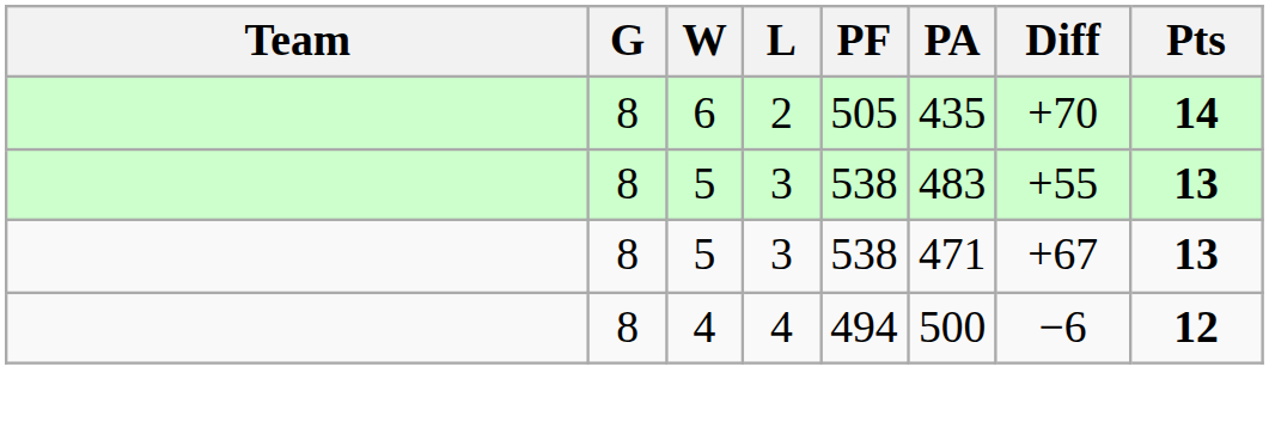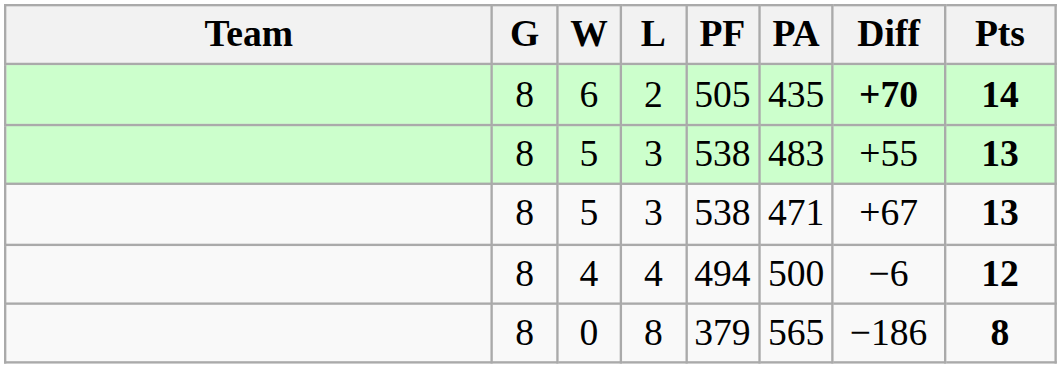6 | Diff: normal -> bold
+ row: 8 | 0 | 8 | 379 | 565 | −186 | 8
